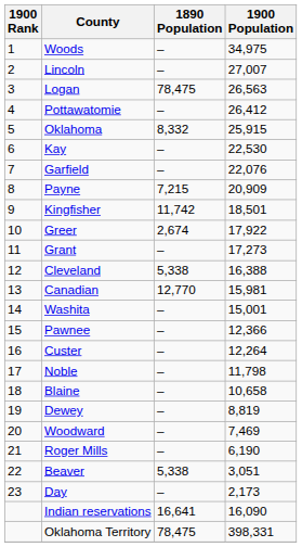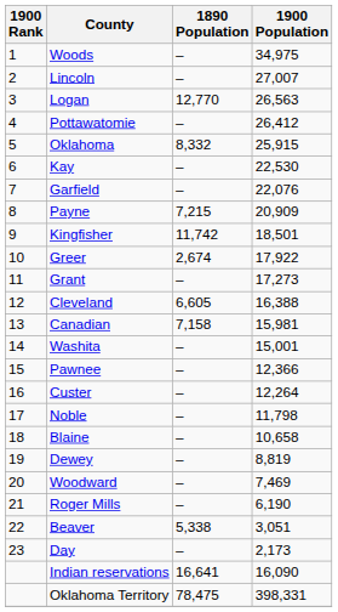Logan | 1890 Population: 78,475 -> 12,770
Cleveland | 1890 Population: 5,338 -> 6,605
Canadian | 1890 Population: 12,770 -> 7,158
